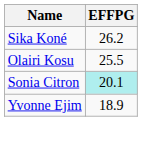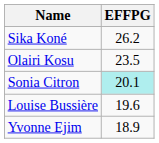Olairi Kosu | EFFPG: 25.5 -> 23.5
+ row: Louise Bussière | 19.6
